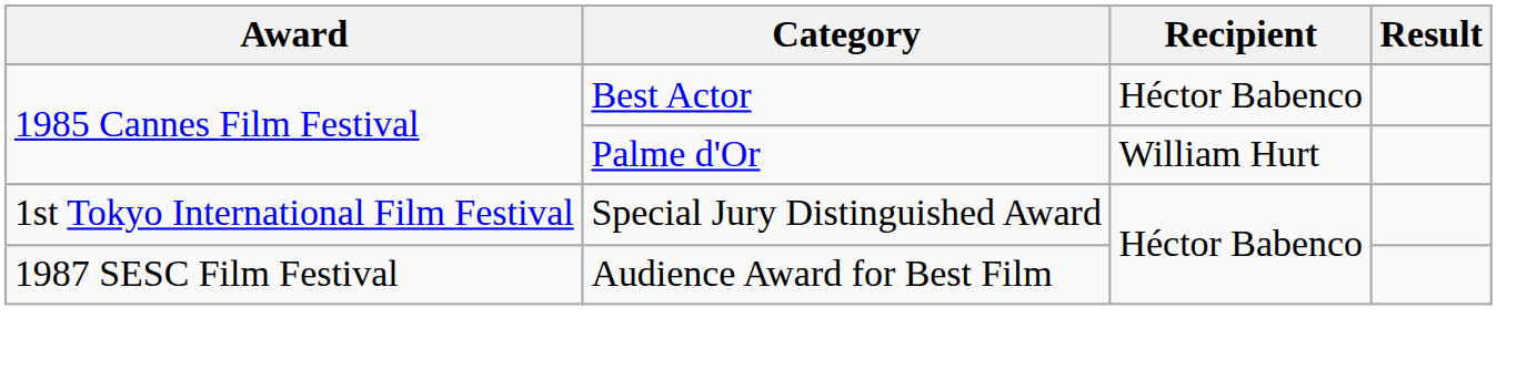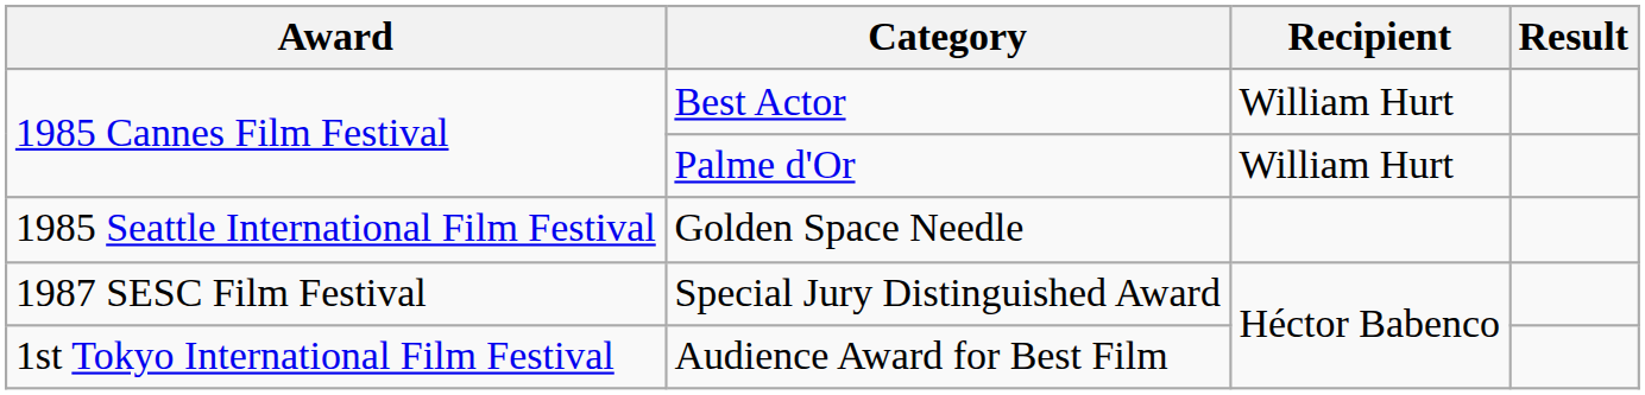Best Actor | Recipient: Héctor Babenco -> William Hurt
+ row: 1985 Seattle International Film Festival | Golden Space Needle
Special Jury Distinguished Award | Award: 1st Tokyo International Film Festival -> 1987 SESC Film Festival
Audience Award for Best Film | Award: 1987 SESC Film Festival -> 1st Tokyo International Film Festival
